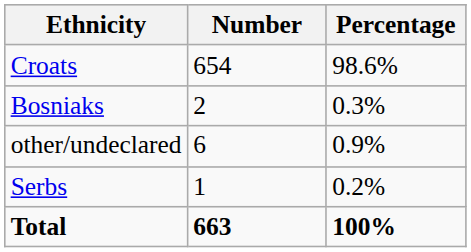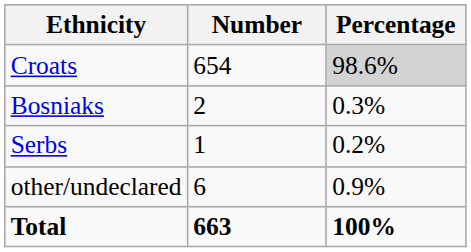Croats | Percentage: no background -> lightgrey background
rows swapped: Serbs <-> other/undeclared
